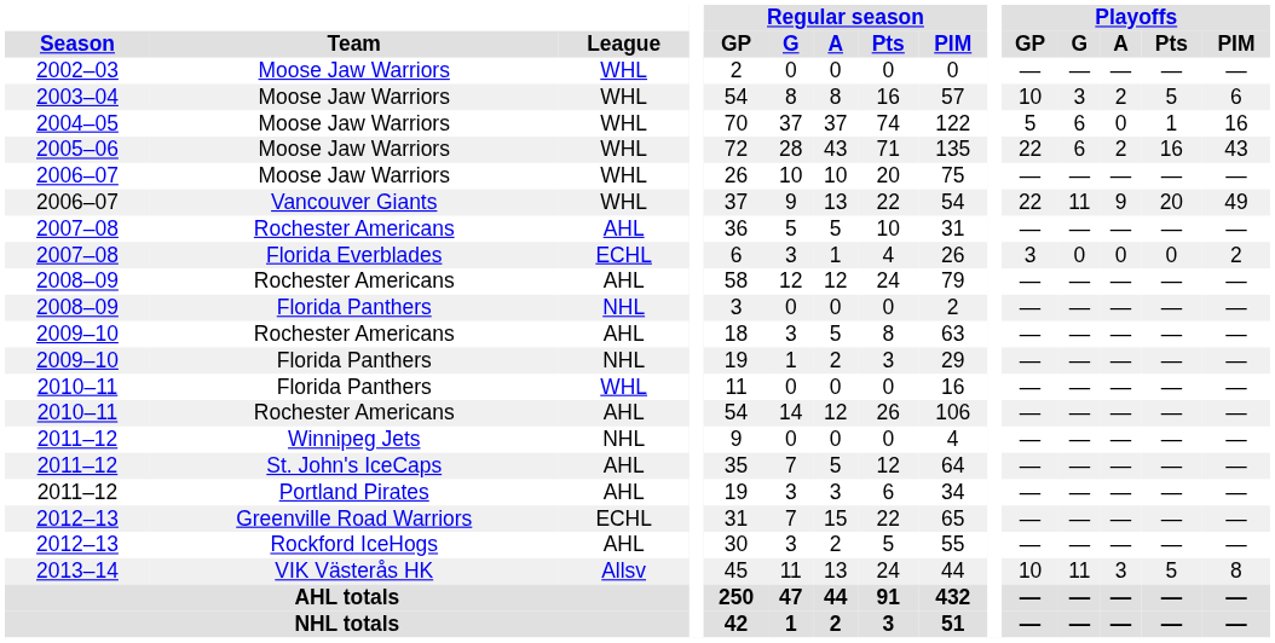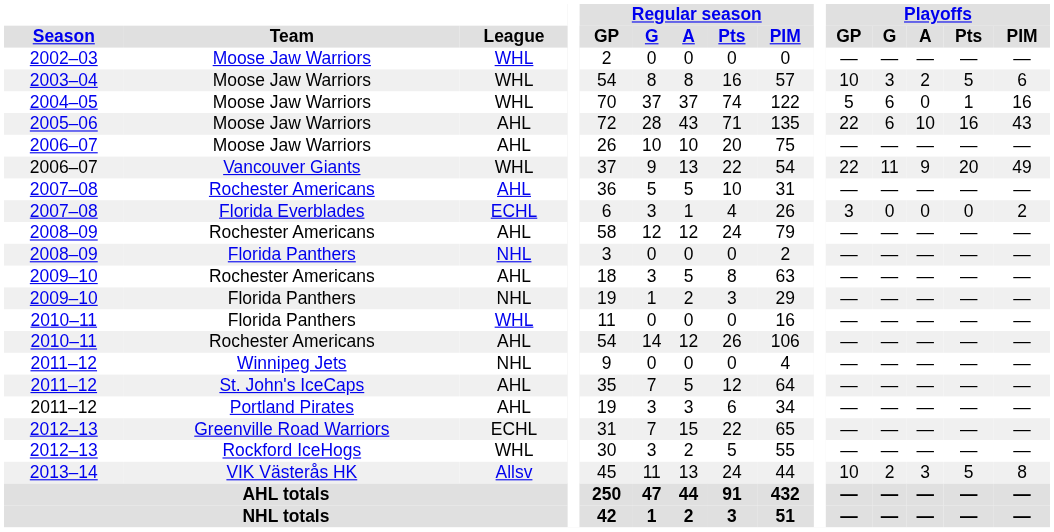2005–06 | League: WHL -> AHL
2005–06 | Playoffs / A: 2 -> 10
2006–07 / Moose Jaw Warriors | League: WHL -> AHL
2012–13 / Rockford IceHogs | League: AHL -> WHL
2013–14 | Playoffs / G: 11 -> 2
